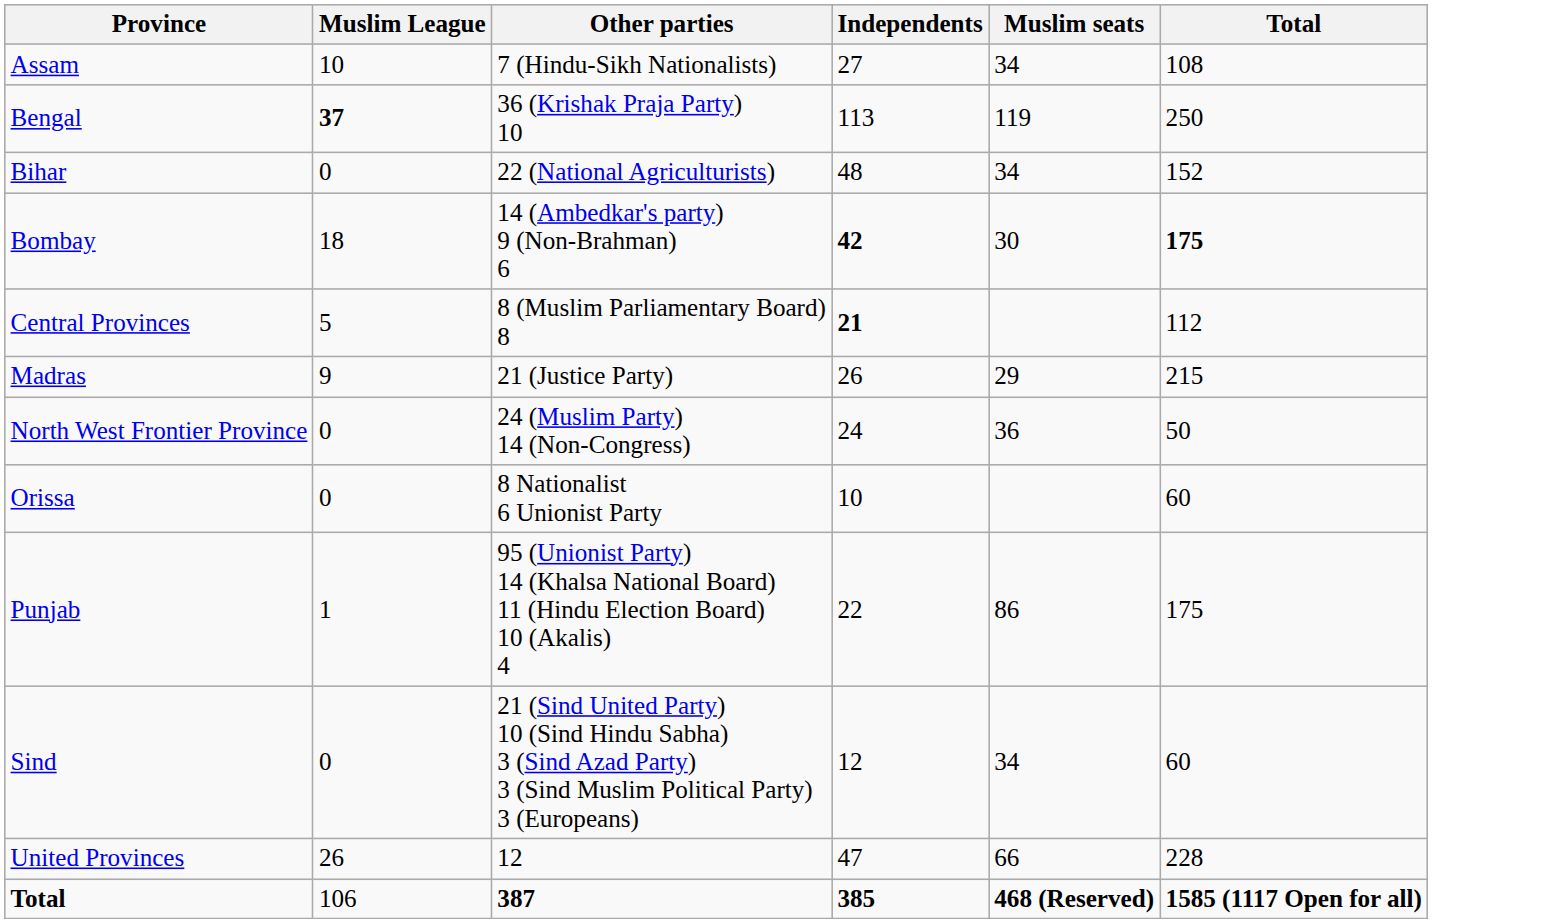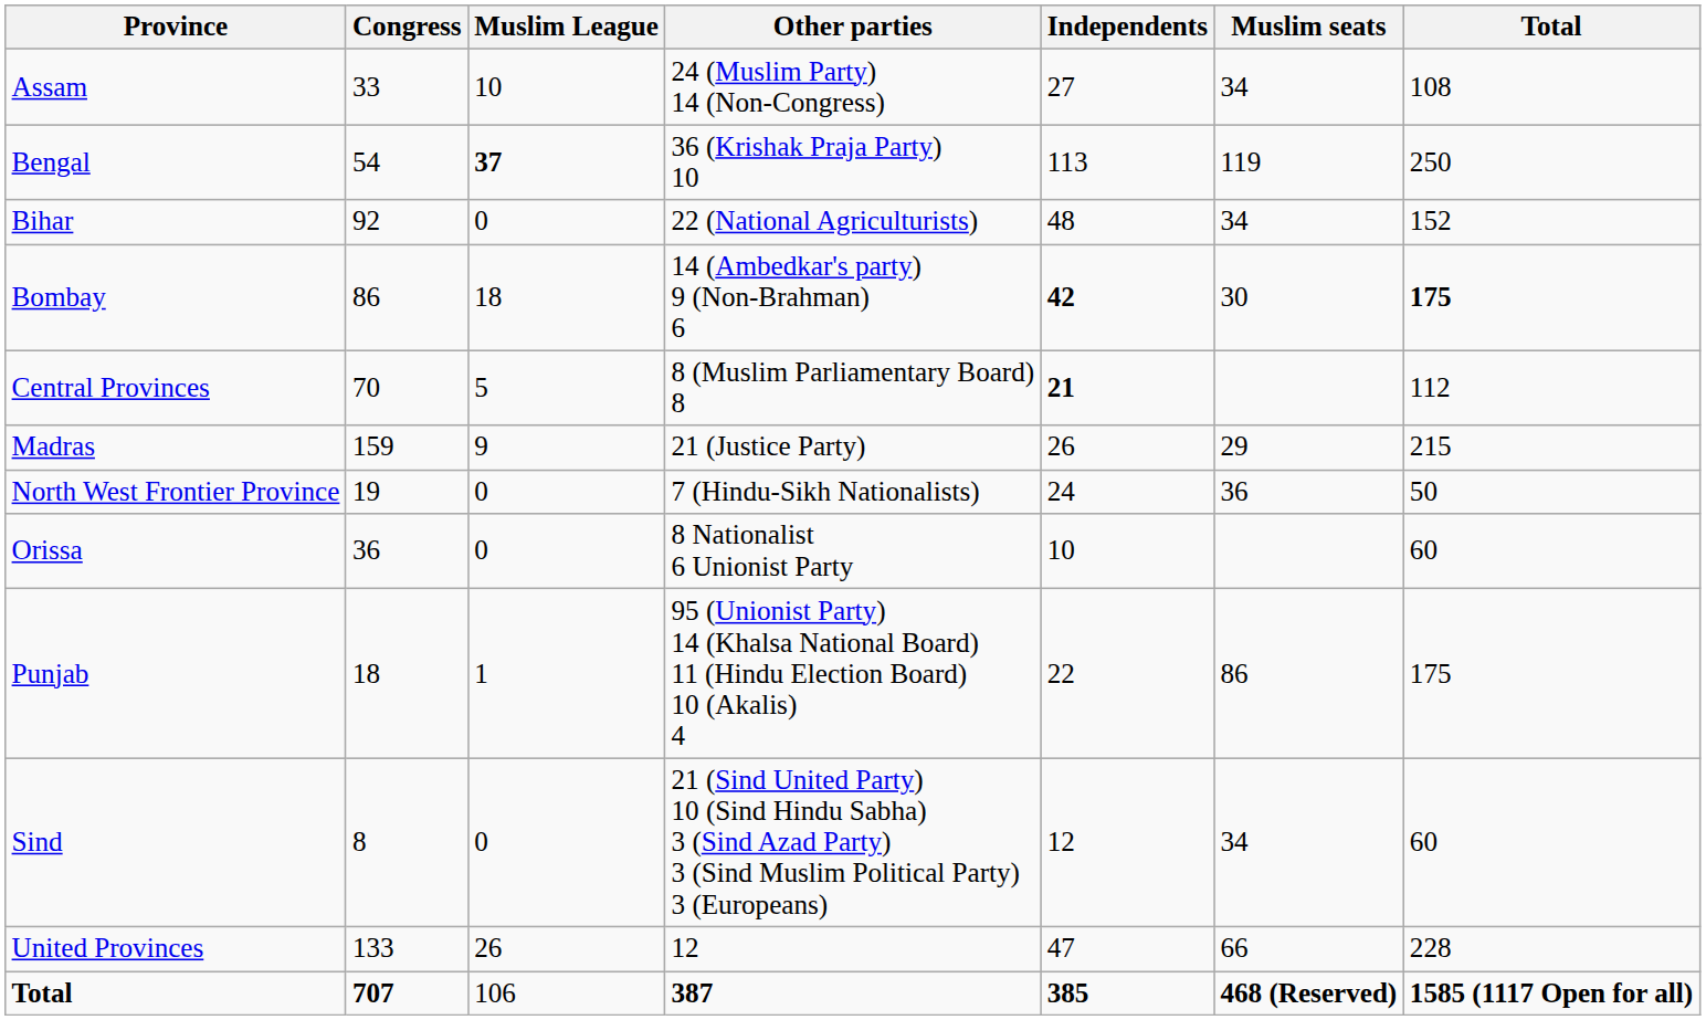+ column: Congress | 33 | 54 | 92 | 86 | 70 | 159 | 19 | 36 | 18 | 8 | 133 | 707
Assam | Other parties: 7 (Hindu-Sikh Nationalists) -> 24 (Muslim Party) 14 (Non-Congress)
North West Frontier Province | Other parties: 24 (Muslim Party) 14 (Non-Congress) -> 7 (Hindu-Sikh Nationalists)
